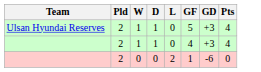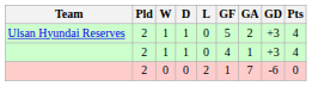+ column: GA | 2 | 1 | 7
